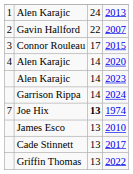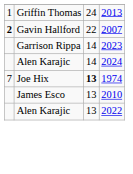2013 | column 2: Alen Karajic -> Griffin Thomas
2007 | column 1: normal -> bold
- row: 3 | Connor Rouleau | 17 | 2015
- row: 4 | Alen Karajic | 14 | 2020
2023 | column 2: Alen Karajic -> Garrison Rippa
2024 | column 2: Garrison Rippa -> Alen Karajic
- row: Cade Stinnett | 13 | 2017
2022 | column 2: Griffin Thomas -> Alen Karajic
